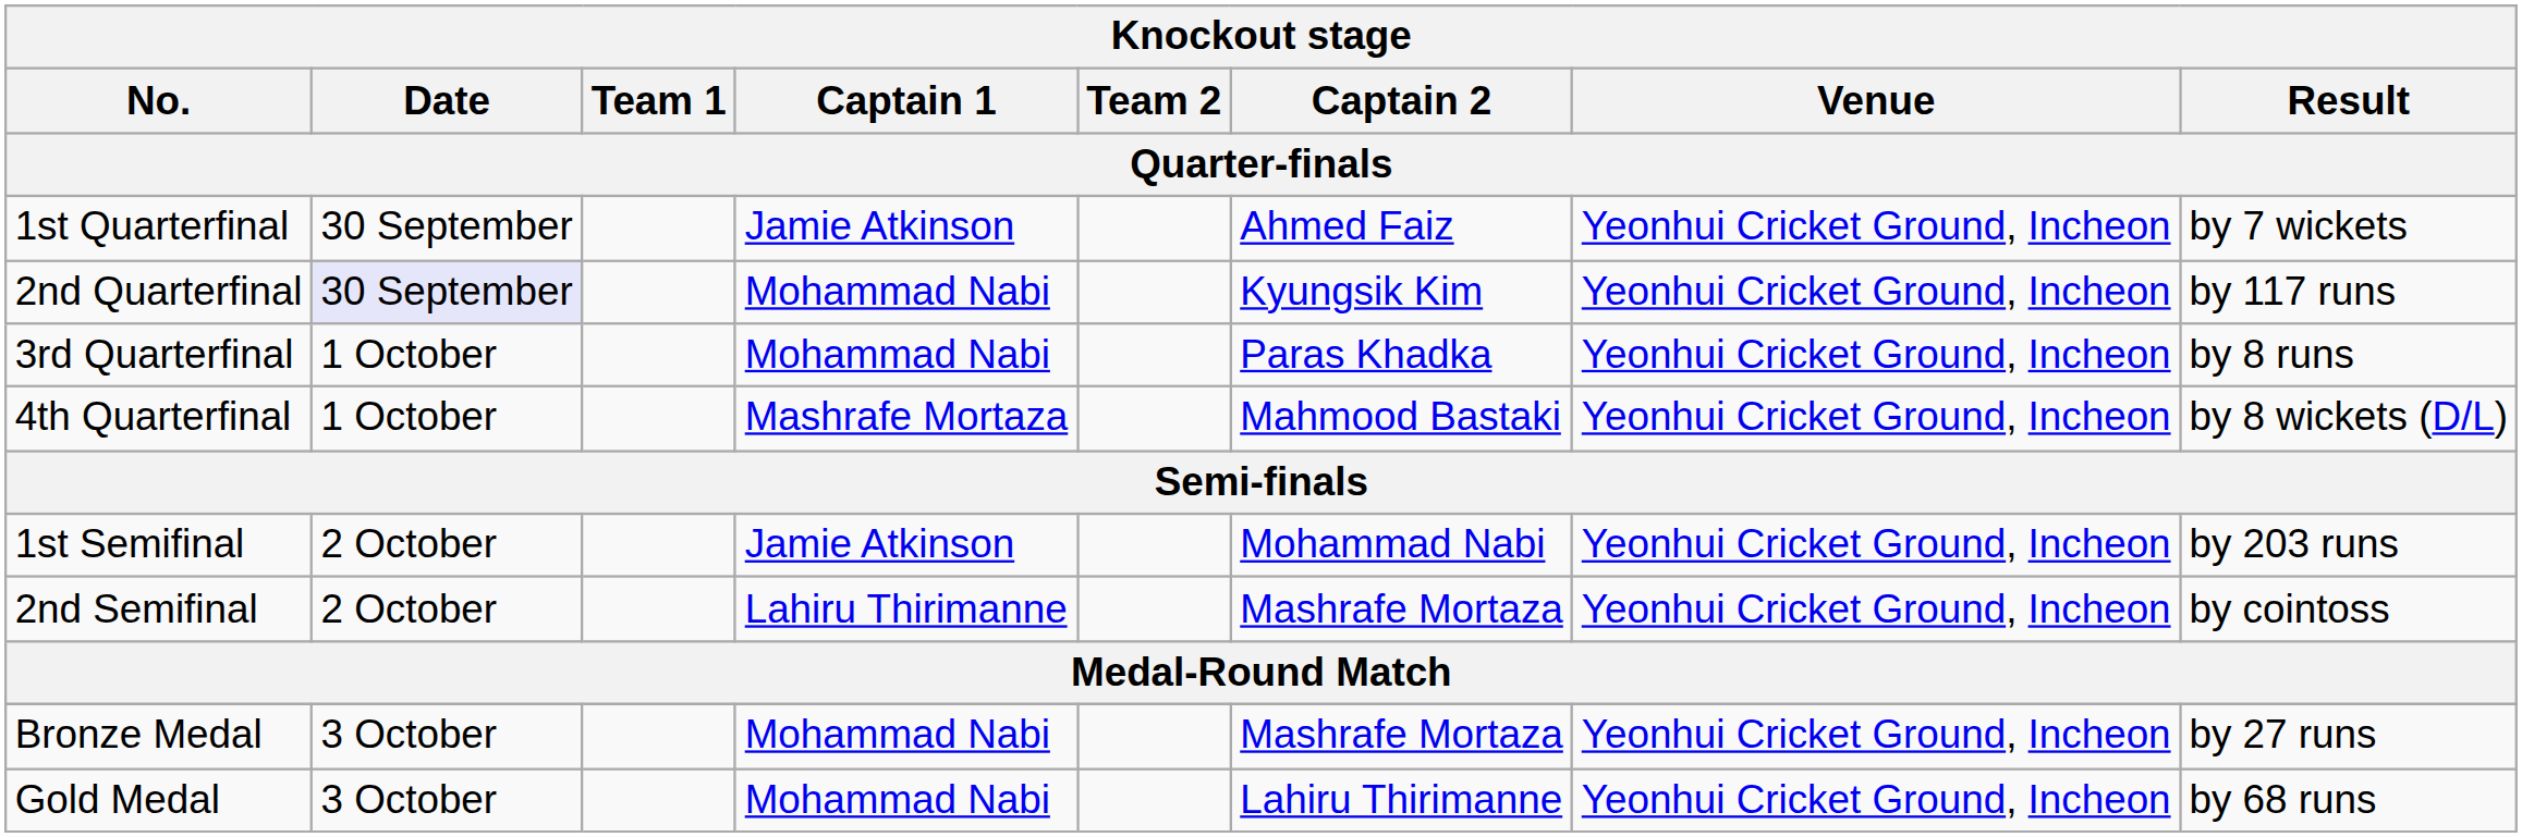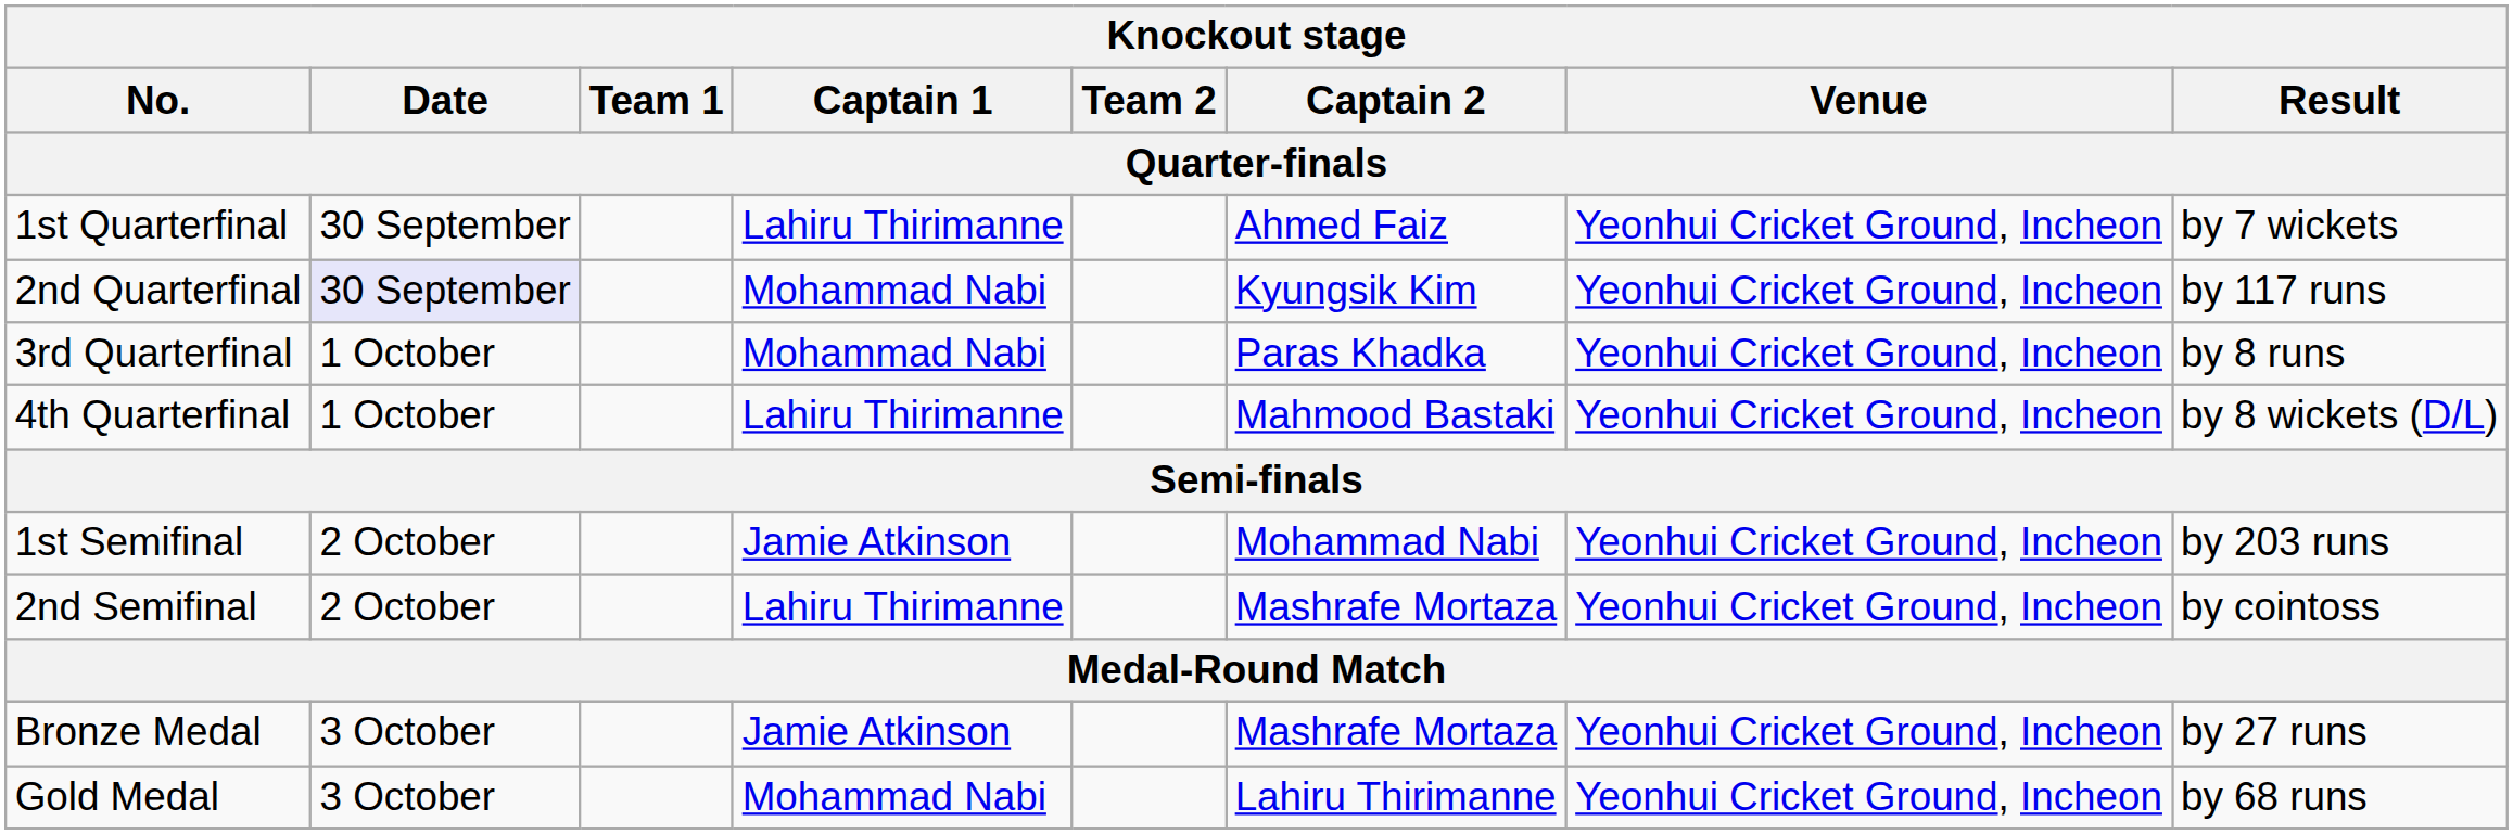1st Quarterfinal | Captain 1: Jamie Atkinson -> Lahiru Thirimanne
4th Quarterfinal | Captain 1: Mashrafe Mortaza -> Lahiru Thirimanne
Bronze Medal | Captain 1: Mohammad Nabi -> Jamie Atkinson
